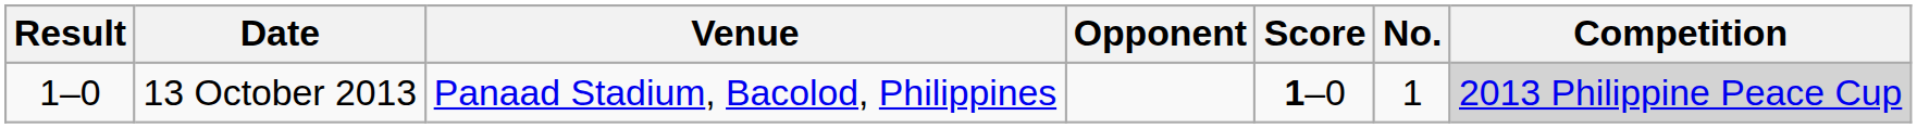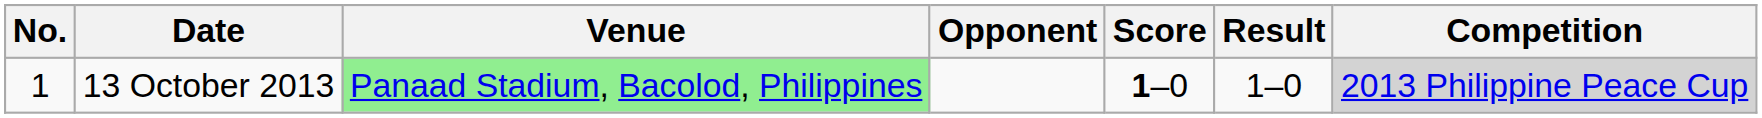columns swapped: No. <-> Result
13 October 2013 | Venue: no background -> lightgreen background
